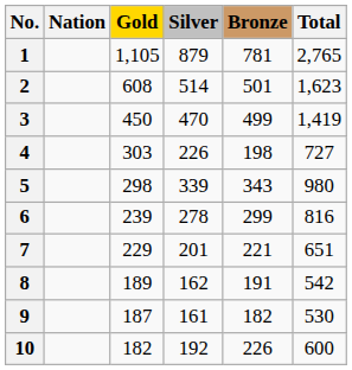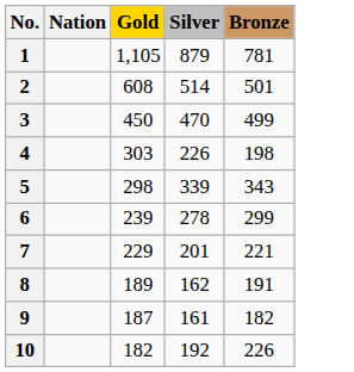- column: Total | 2,765 | 1,623 | 1,419 | 727 | 980 | 816 | 651 | 542 | 530 | 600
